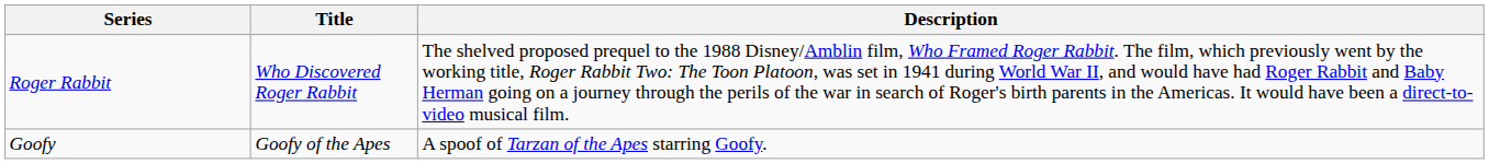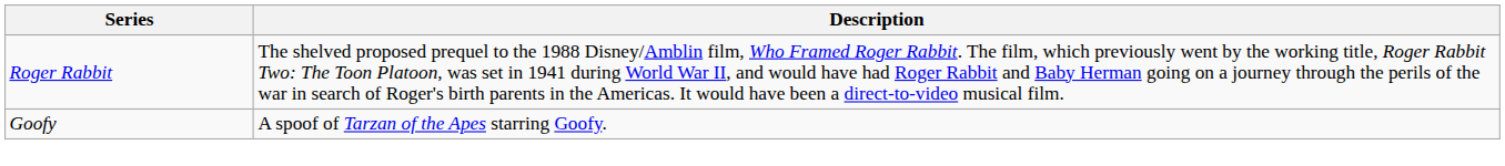- column: Title | Who Discovered Roger Rabbit | Goofy of the Apes
